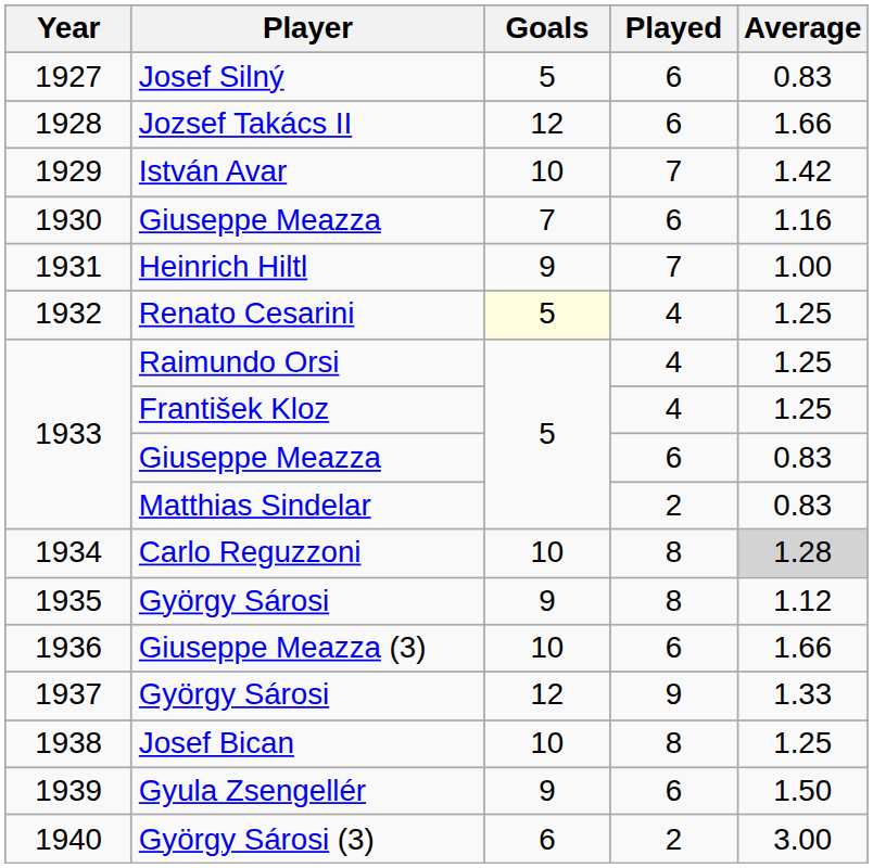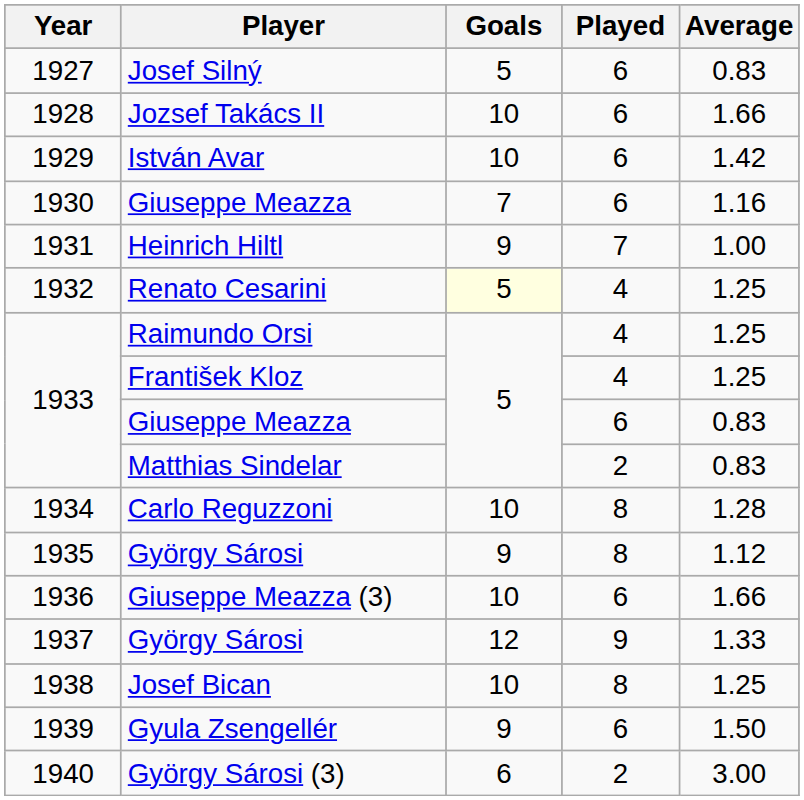Jozsef Takács II | Goals: 12 -> 10
István Avar | Played: 7 -> 6
Carlo Reguzzoni | Average: lightgrey background -> no background
